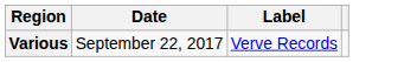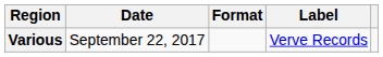+ column: Format
